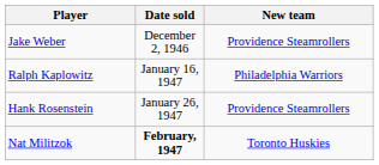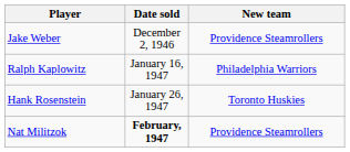Hank Rosenstein | New team: Providence Steamrollers -> Toronto Huskies
Nat Militzok | New team: Toronto Huskies -> Providence Steamrollers
